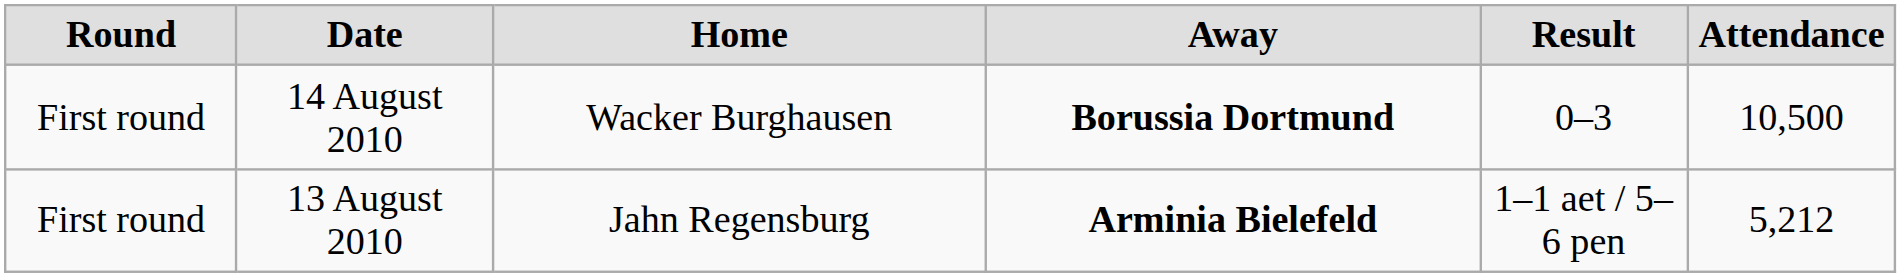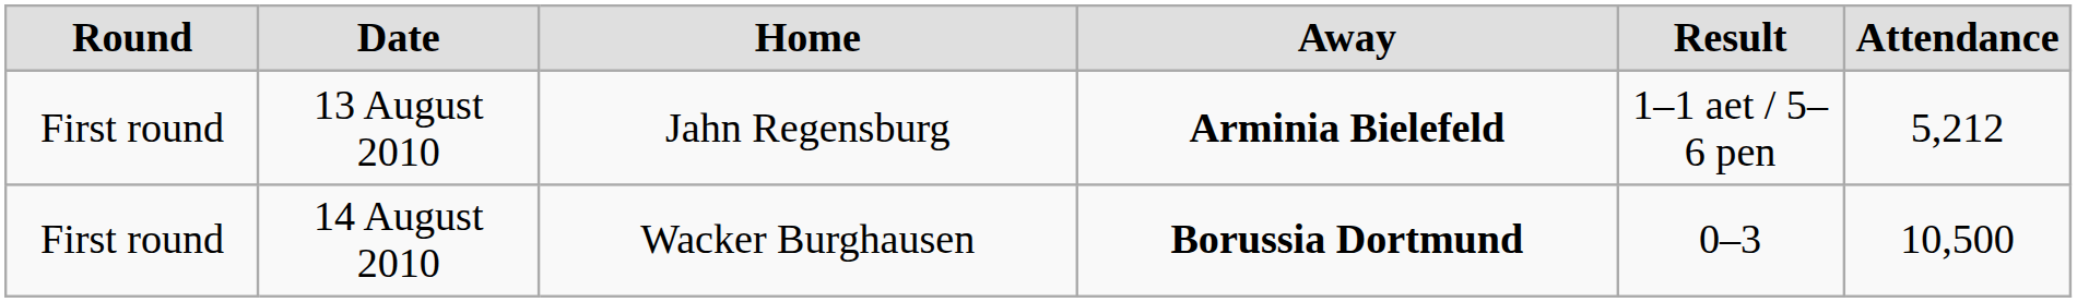rows swapped: 13 August 2010 <-> 14 August 2010
